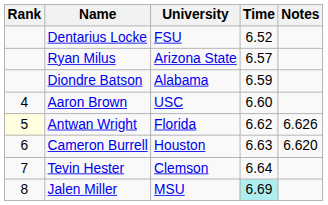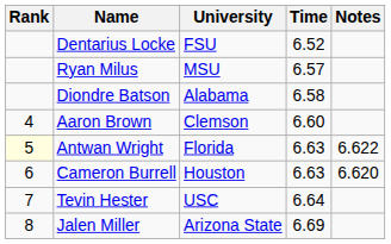Ryan Milus | University: Arizona State -> MSU
Diondre Batson | Time: 6.59 -> 6.58
Aaron Brown | University: USC -> Clemson
Antwan Wright | Time: 6.62 -> 6.63
Antwan Wright | Notes: 6.626 -> 6.622
Tevin Hester | University: Clemson -> USC
Jalen Miller | University: MSU -> Arizona State
Jalen Miller | Time: paleturquoise background -> no background
